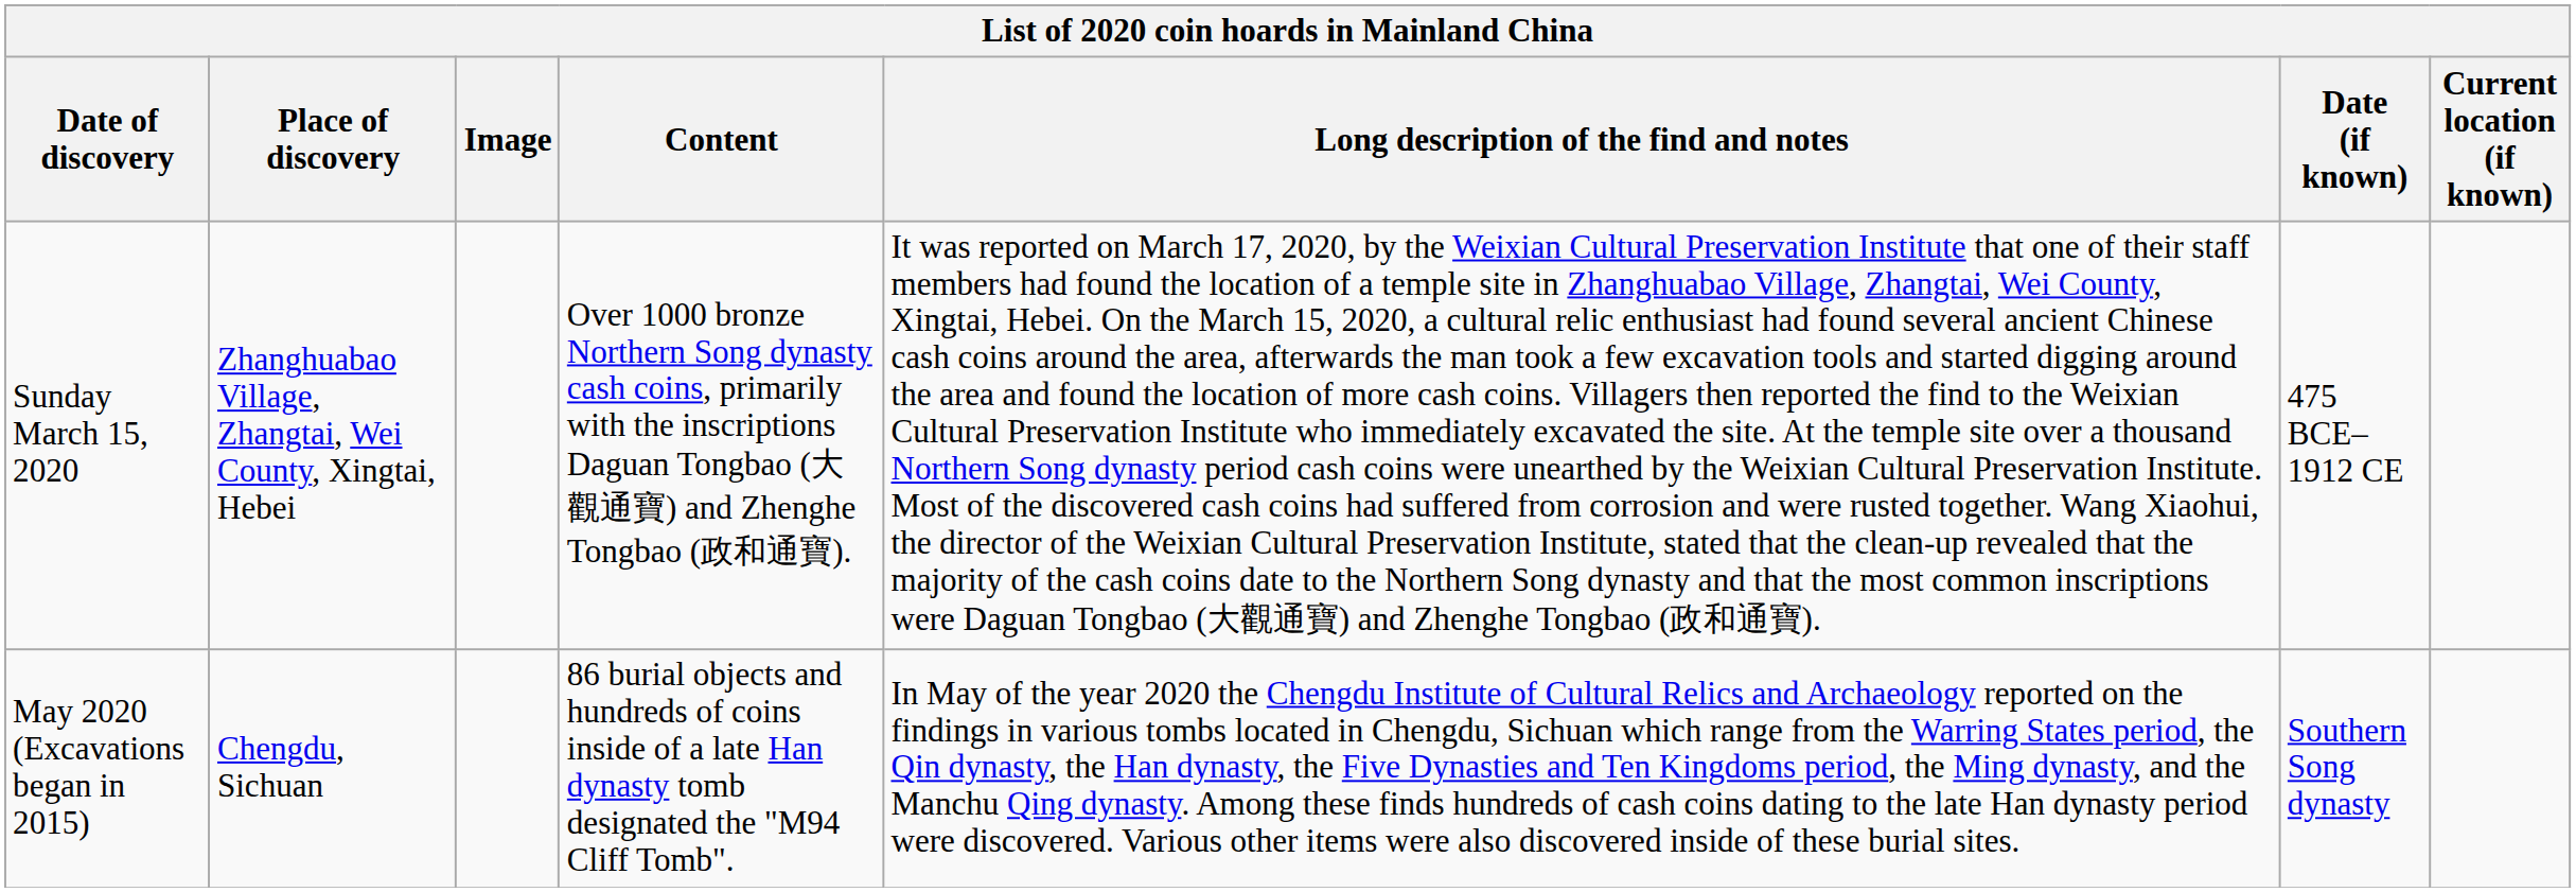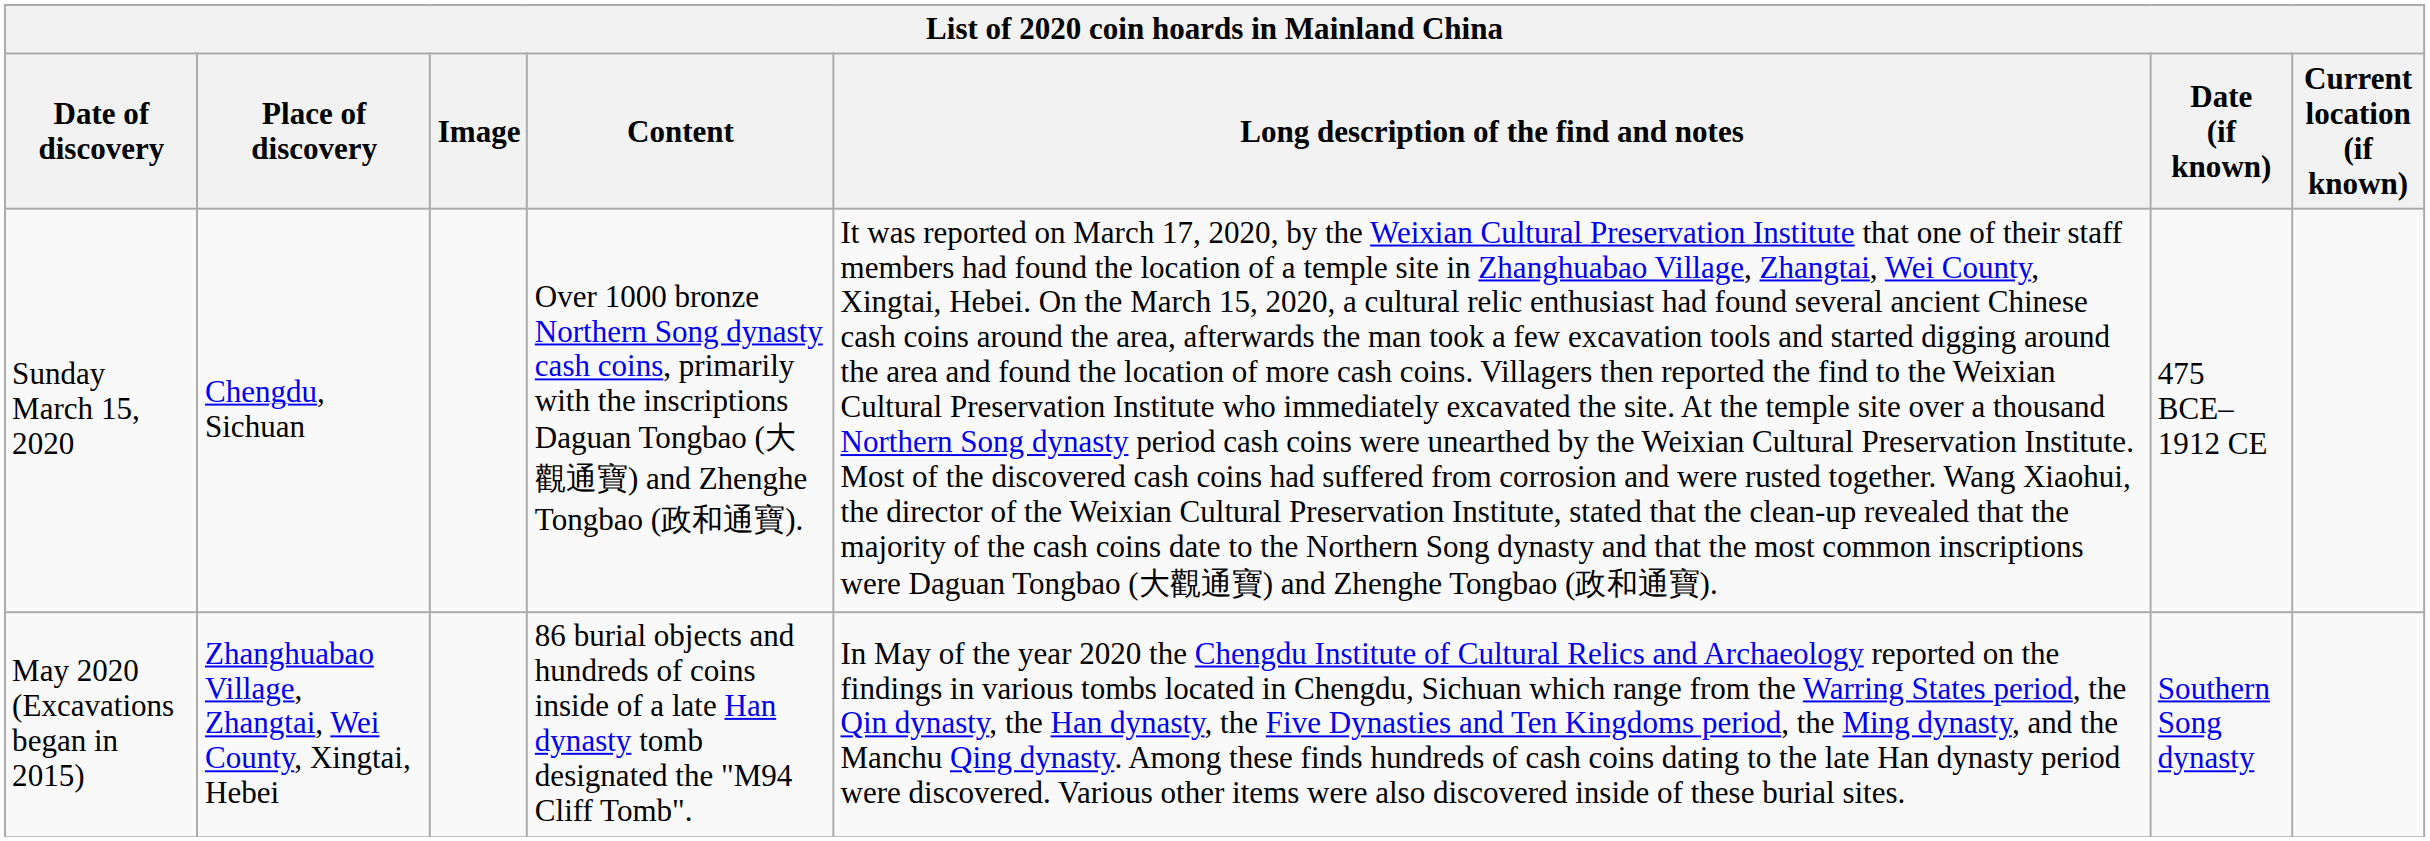Sunday March 15, 2020 | Place of discovery: Zhanghuabao Village, Zhangtai, Wei County, Xingtai, Hebei -> Chengdu, Sichuan
May 2020 (Excavations began in 2015) | Place of discovery: Chengdu, Sichuan -> Zhanghuabao Village, Zhangtai, Wei County, Xingtai, Hebei
